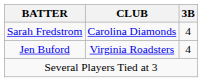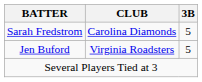Sarah Fredstrom | 3B: 4 -> 5
Jen Buford | 3B: 4 -> 5
